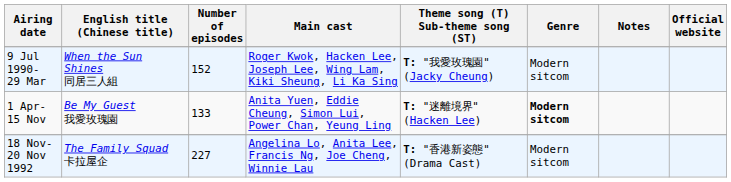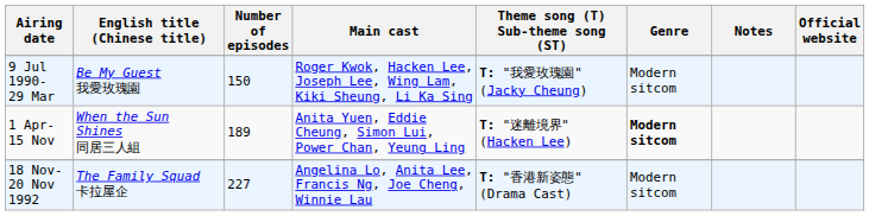9 Jul 1990- 29 Mar | English title (Chinese title): When the Sun Shines 同居三人組 -> Be My Guest 我愛玫瑰園
9 Jul 1990- 29 Mar | Number of episodes: 152 -> 150
1 Apr- 15 Nov | English title (Chinese title): Be My Guest 我愛玫瑰園 -> When the Sun Shines 同居三人組
1 Apr- 15 Nov | Number of episodes: 133 -> 189
